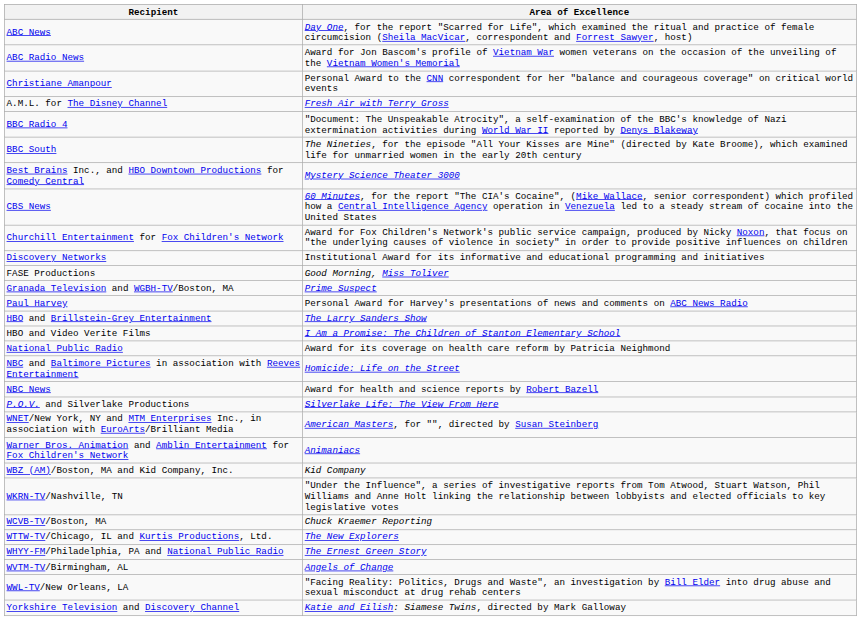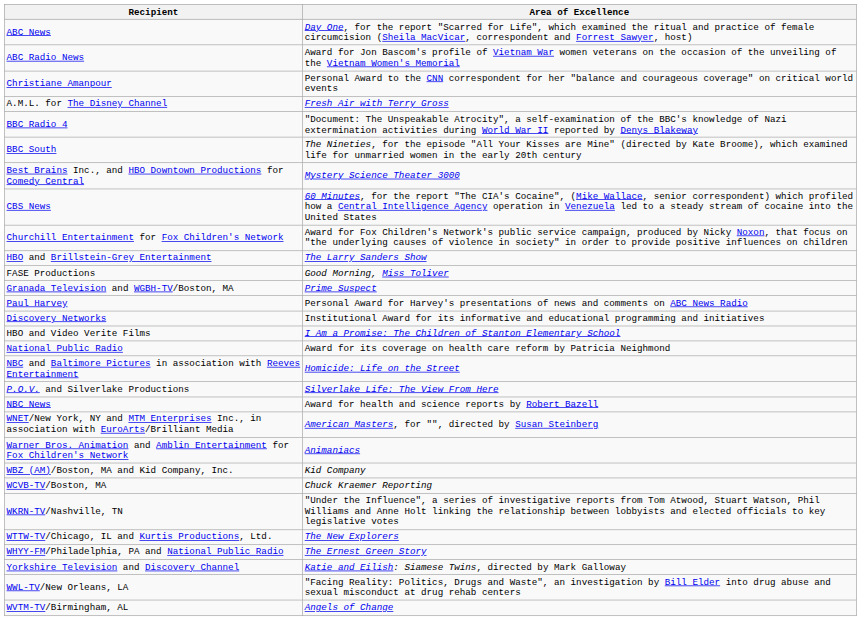rows swapped: Discovery Networks <-> HBO and Brillstein-Grey Entertainment
rows swapped: NBC News <-> P.O.V. and Silverlake Productions
rows swapped: WCVB-TV/Boston, MA <-> WKRN-TV/Nashville, TN
rows swapped: WVTM-TV/Birmingham, AL <-> Yorkshire Television and Discovery Channel
